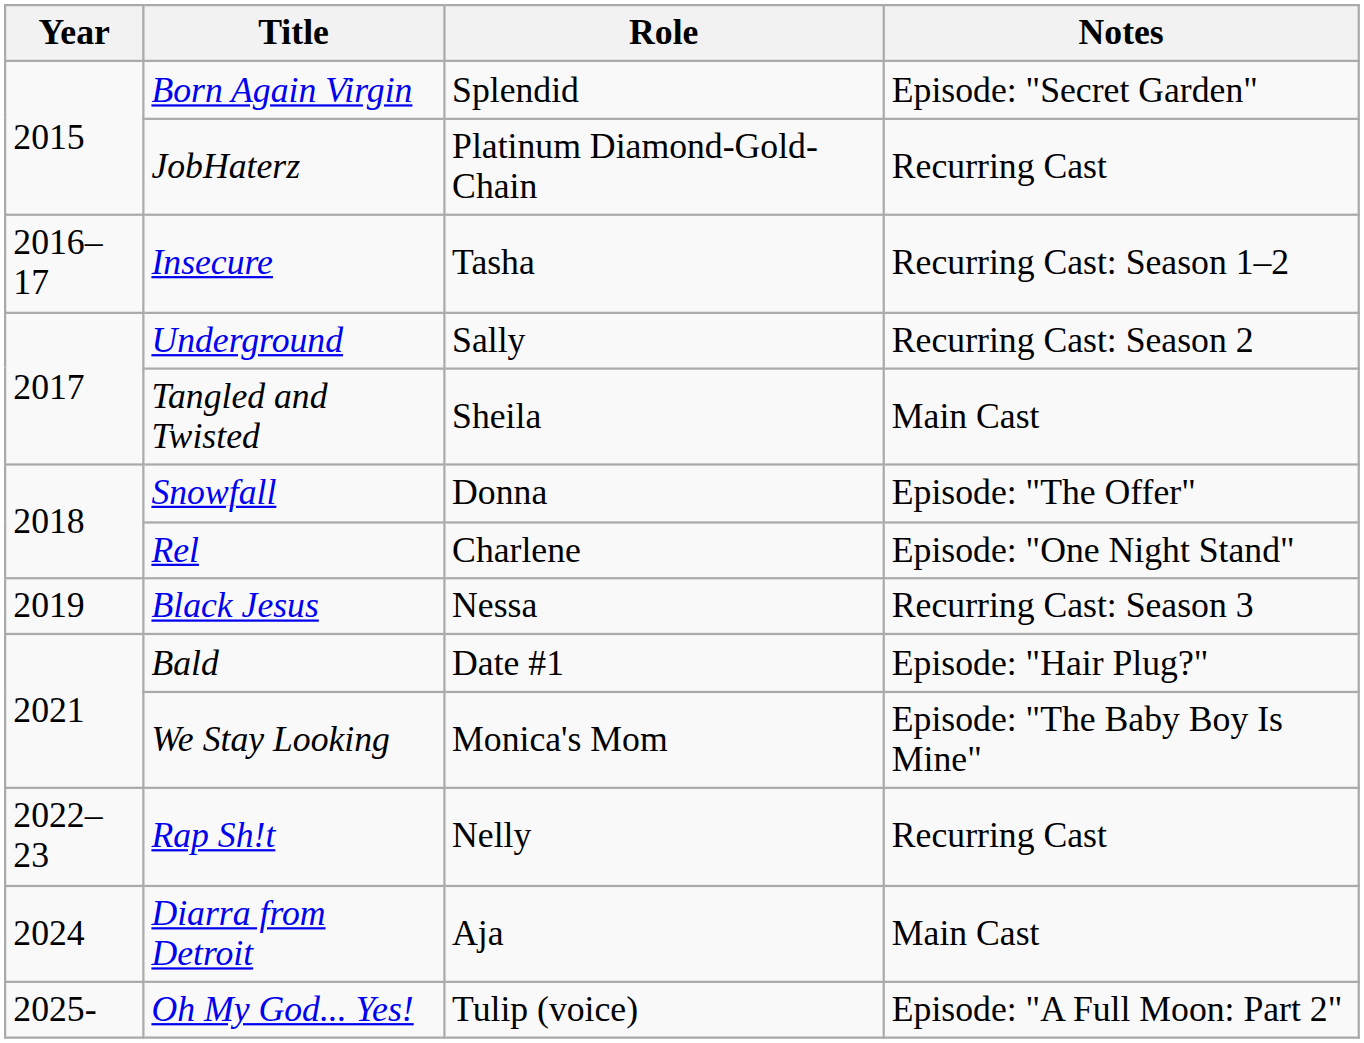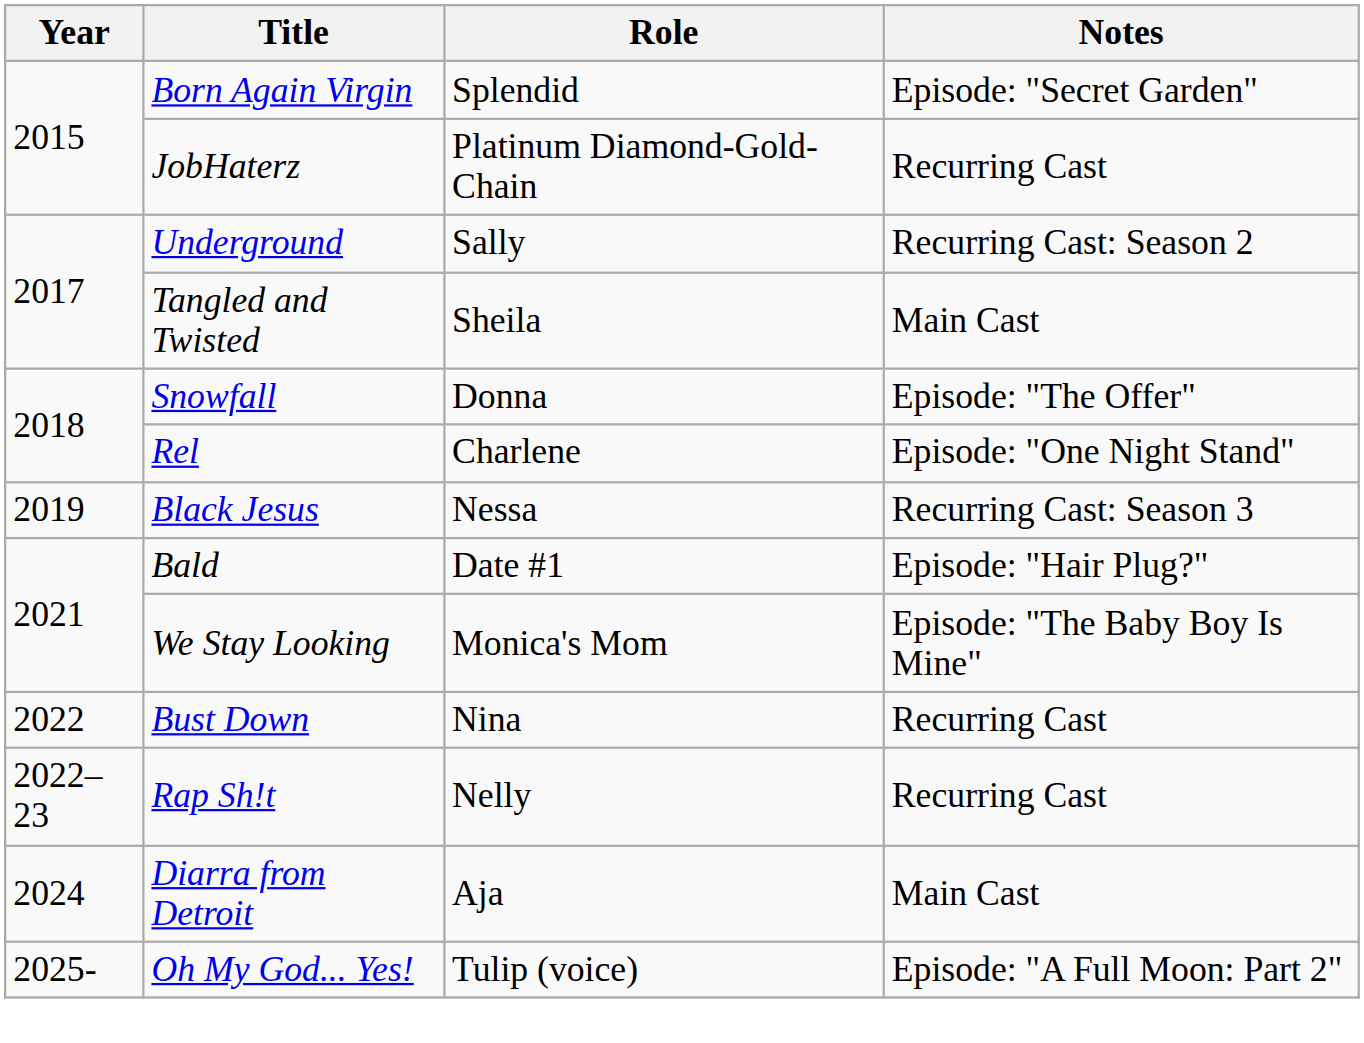- row: 2016–17 | Insecure | Tasha | Recurring Cast: Season 1–2
+ row: 2022 | Bust Down | Nina | Recurring Cast
